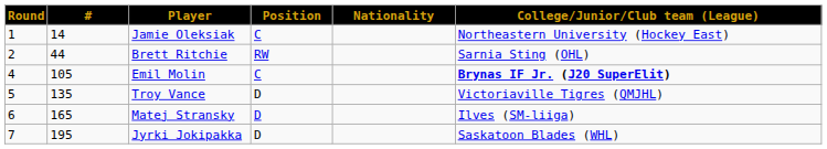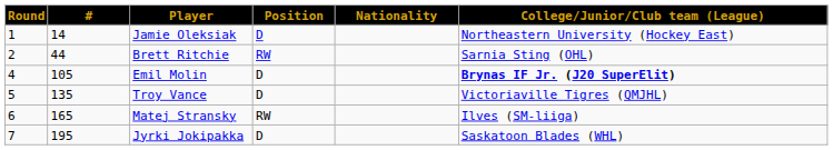Jamie Oleksiak | Position: C -> D
Emil Molin | Position: C -> D
Matej Stransky | Position: D -> RW
